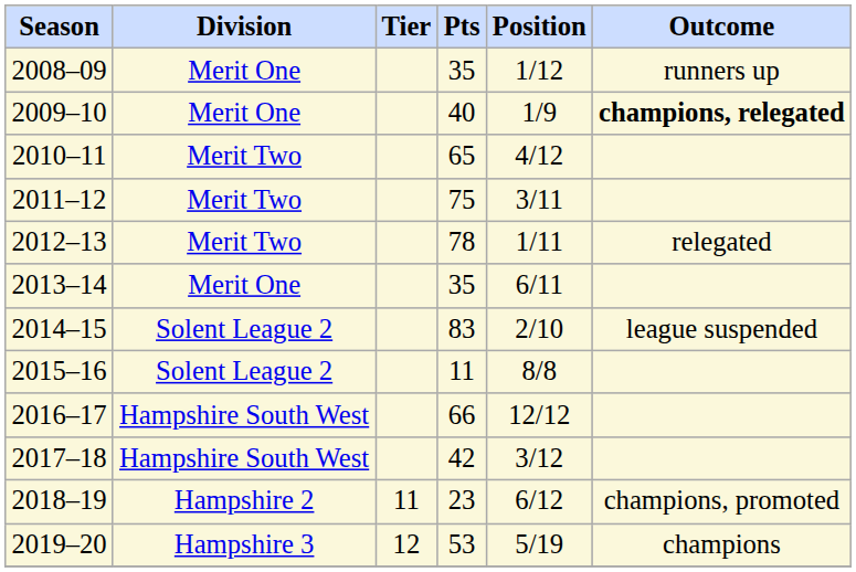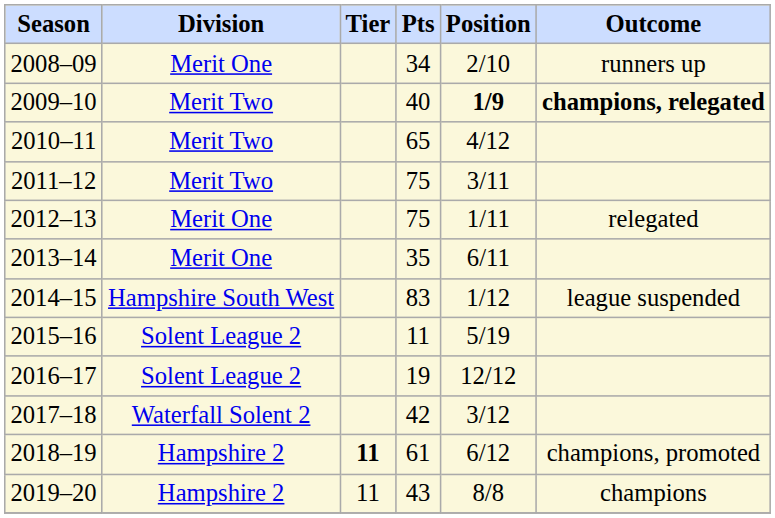2008–09 | column 4: 35 -> 34
2008–09 | column 5: 1/12 -> 2/10
2009–10 | column 2: Merit One -> Merit Two
2009–10 | column 5: normal -> bold
2012–13 | column 2: Merit Two -> Merit One
2012–13 | column 4: 78 -> 75
2014–15 | column 2: Solent League 2 -> Hampshire South West
2014–15 | column 5: 2/10 -> 1/12
2015–16 | column 5: 8/8 -> 5/19
2016–17 | column 2: Hampshire South West -> Solent League 2
2016–17 | column 4: 66 -> 19
2017–18 | column 2: Hampshire South West -> Waterfall Solent 2
2018–19 | column 3: normal -> bold
2018–19 | column 4: 23 -> 61
2019–20 | column 2: Hampshire 3 -> Hampshire 2
2019–20 | column 3: 12 -> 11
2019–20 | column 4: 53 -> 43
2019–20 | column 5: 5/19 -> 8/8
